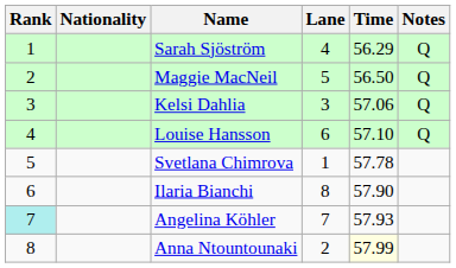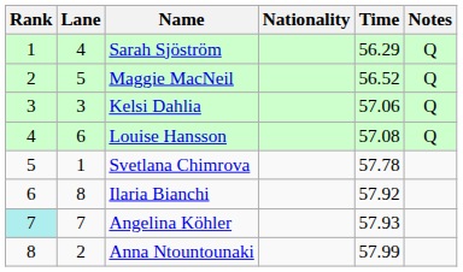columns swapped: Lane <-> Nationality
Maggie MacNeil | Time: 56.50 -> 56.52
Louise Hansson | Time: 57.10 -> 57.08
Ilaria Bianchi | Time: 57.90 -> 57.92
Anna Ntountounaki | Time: lightyellow background -> no background
